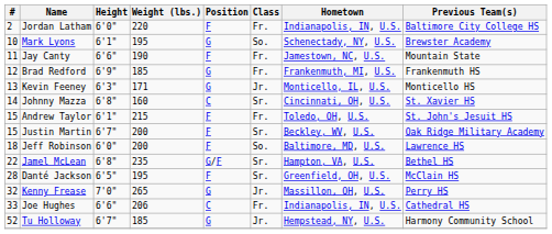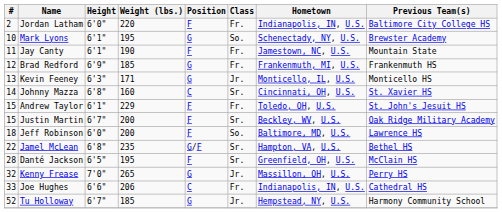Jay Canty | Height: 6'6" -> 6'1"
Andrew Taylor | Weight (lbs.): 215 -> 229
